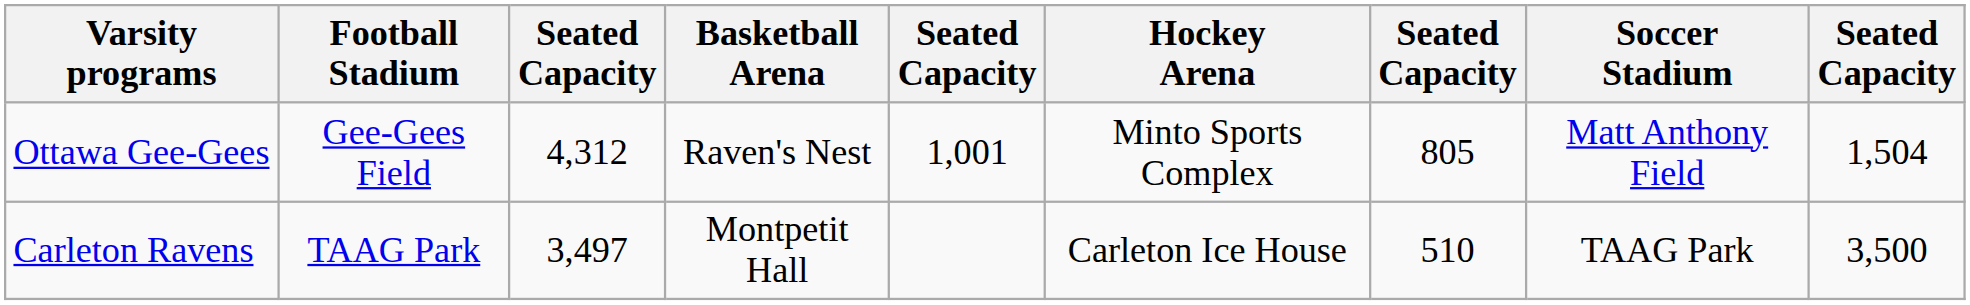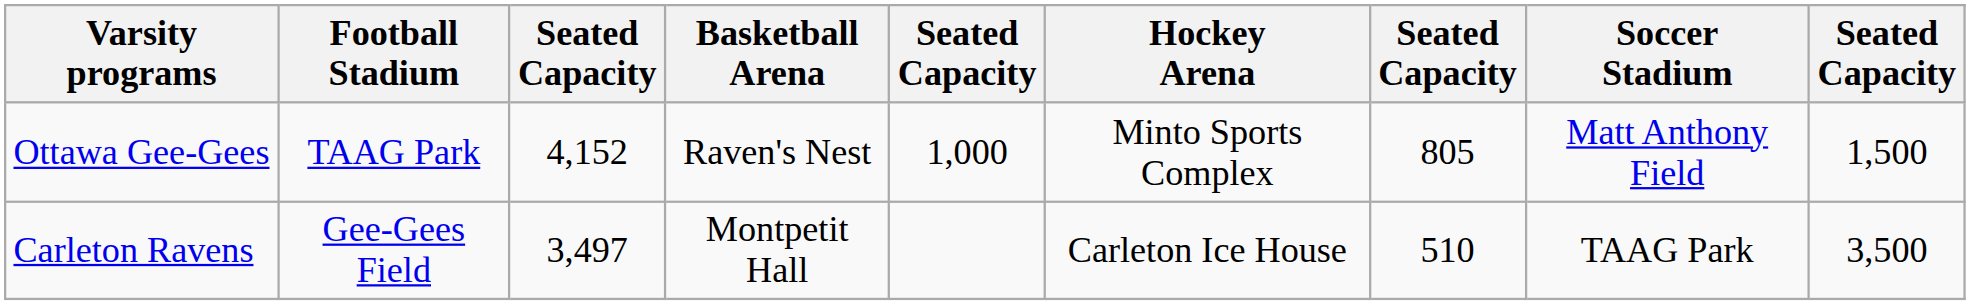Ottawa Gee-Gees | Football Stadium: Gee-Gees Field -> TAAG Park
Ottawa Gee-Gees | column 3: 4,312 -> 4,152
Ottawa Gee-Gees | column 5: 1,001 -> 1,000
Ottawa Gee-Gees | column 9: 1,504 -> 1,500
Carleton Ravens | Football Stadium: TAAG Park -> Gee-Gees Field
